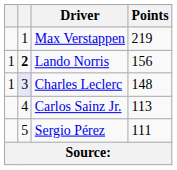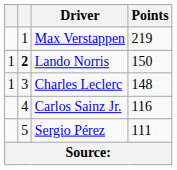Lando Norris | Points: 156 -> 150
Charles Leclerc | column 2: lavender background -> no background
Carlos Sainz Jr. | Points: 113 -> 116
